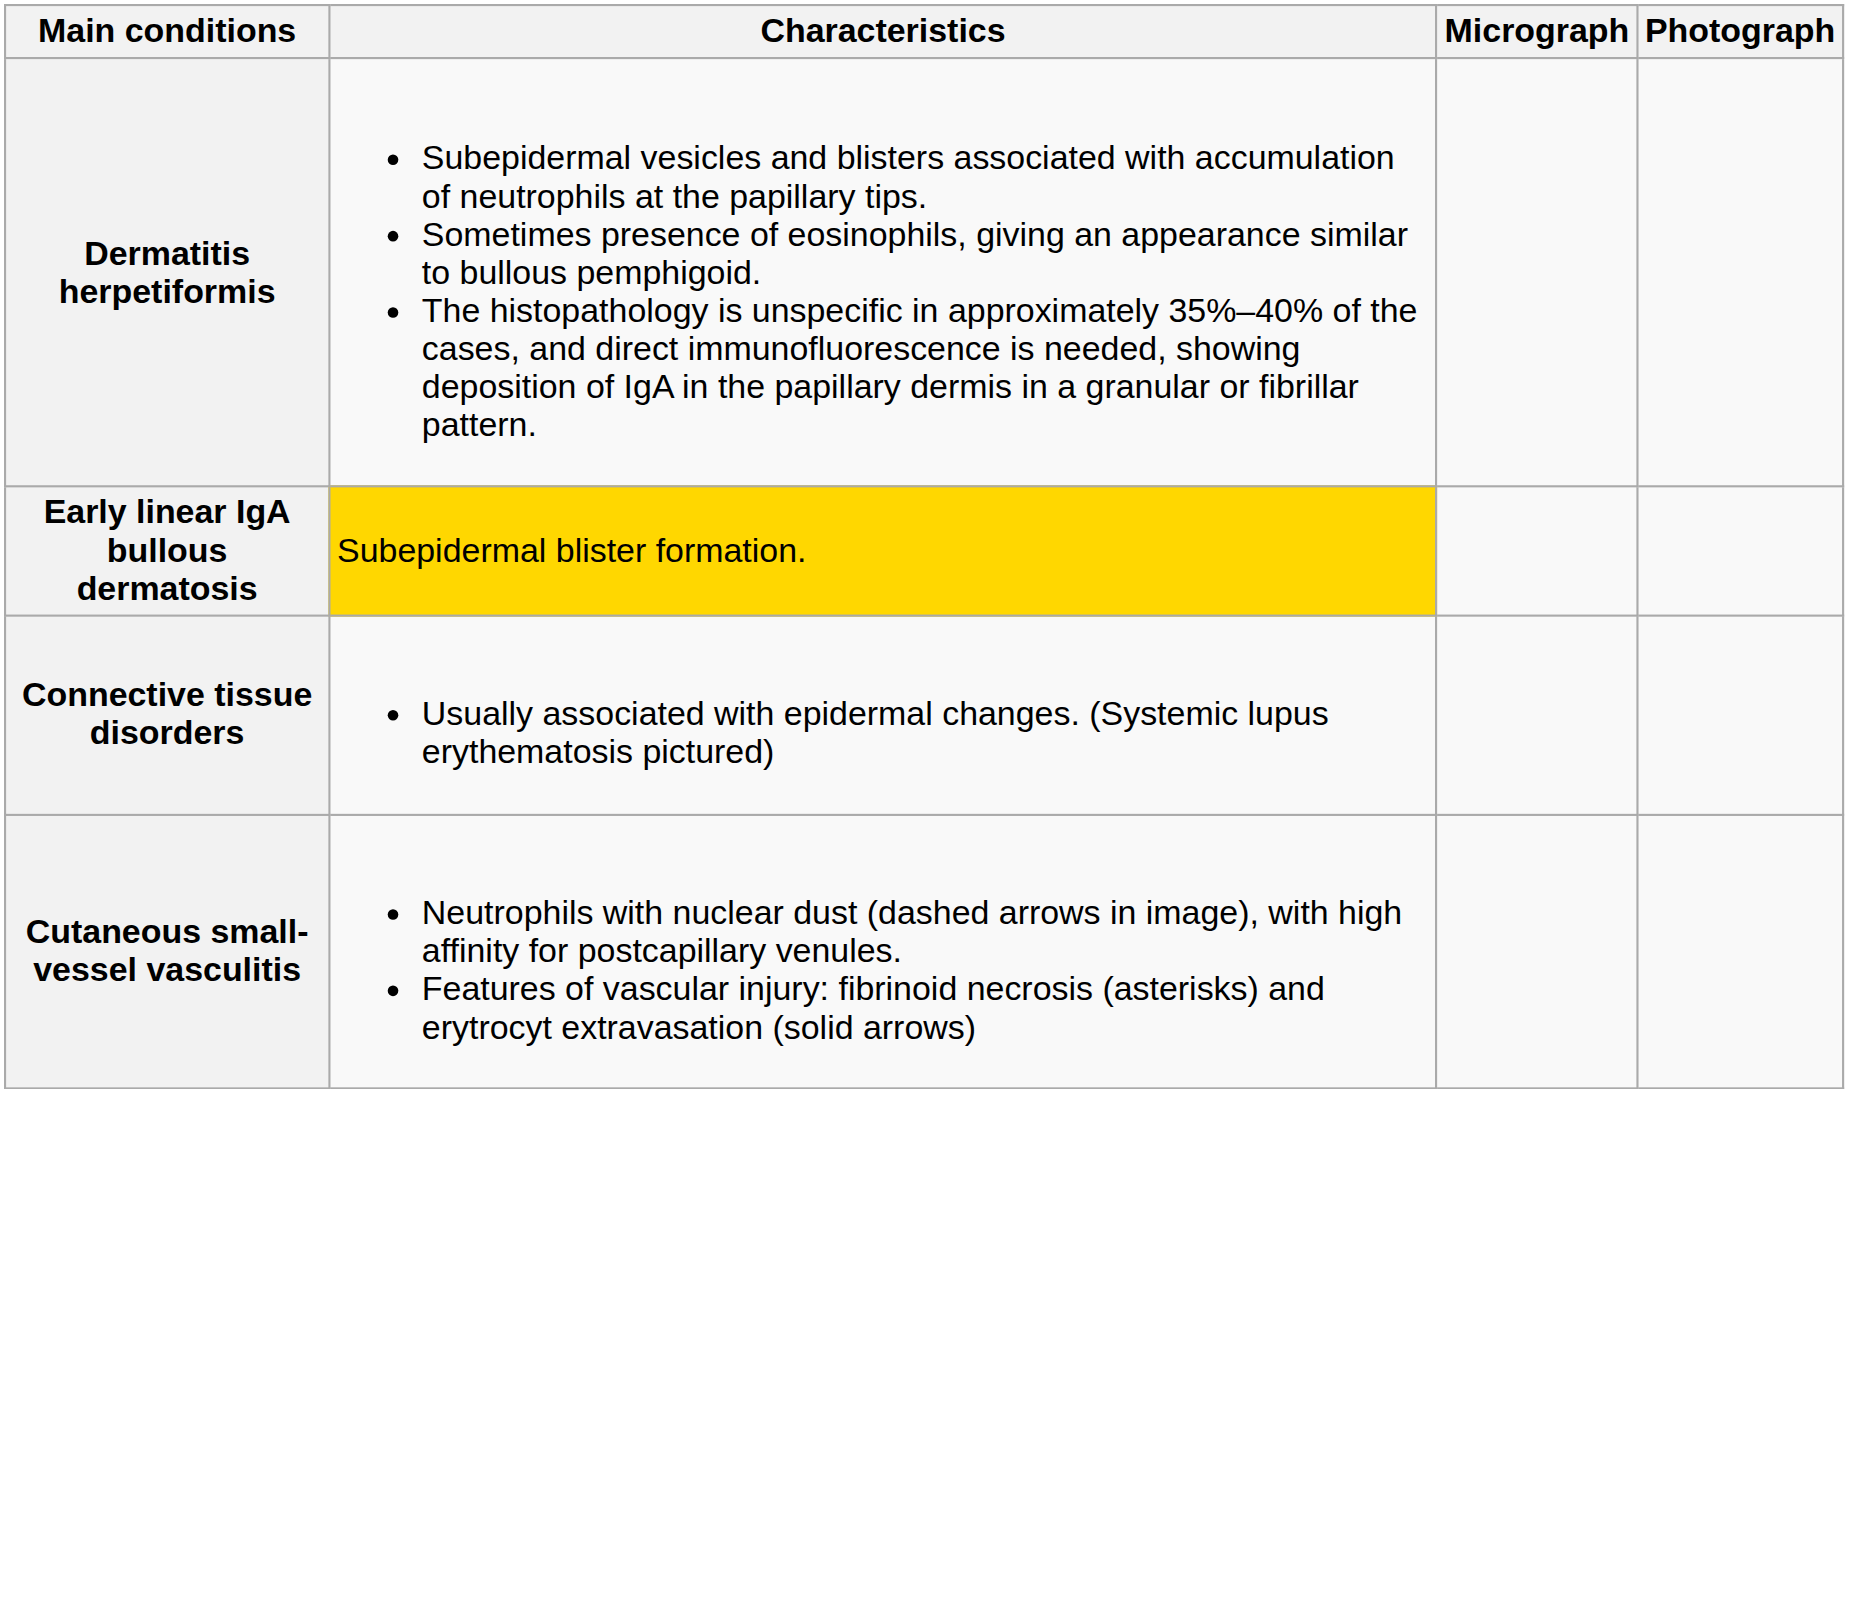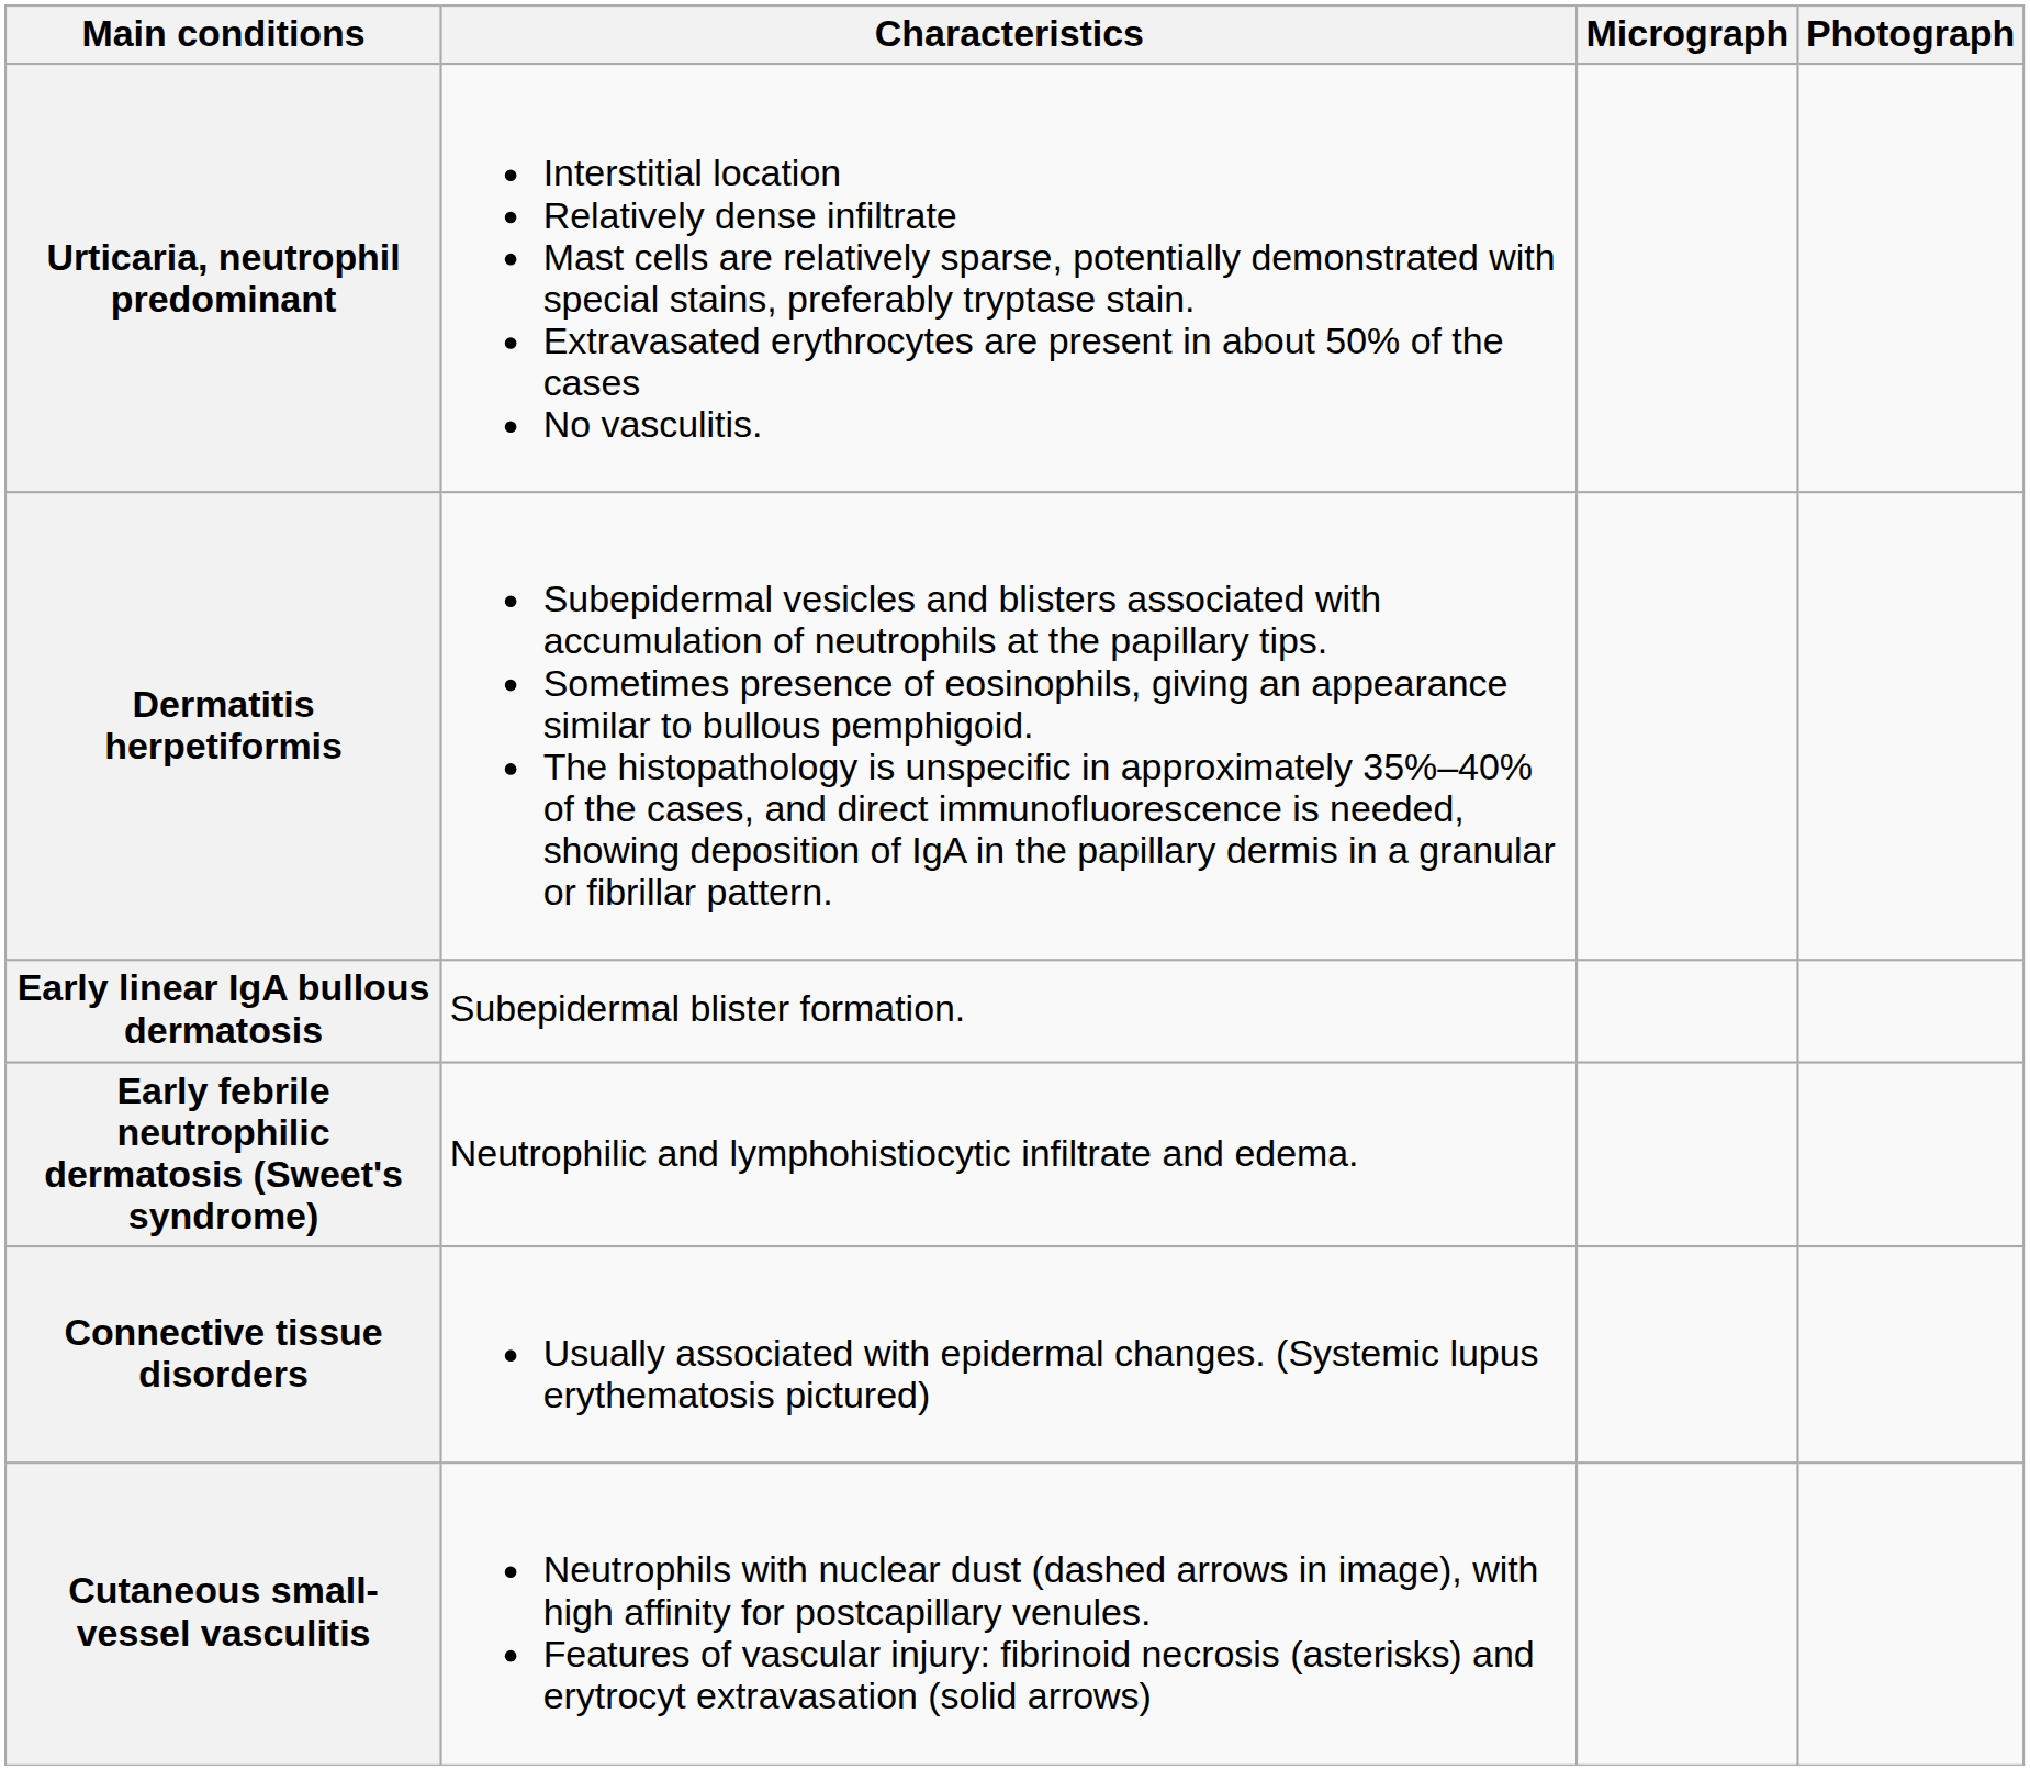+ row: Urticaria, neutrophil predominant | Interstitial location Relatively dense infiltrate Mast cells are relatively sparse, potentially demonstrated with special stains, preferably tryptase stain. Extravasated erythrocytes are present in about 50% of the cases No vasculitis.
Early linear IgA bullous dermatosis | Characteristics: gold background -> no background
+ row: Early febrile neutrophilic dermatosis (Sweet's syndrome) | Neutrophilic and lymphohistiocytic infiltrate and edema.
